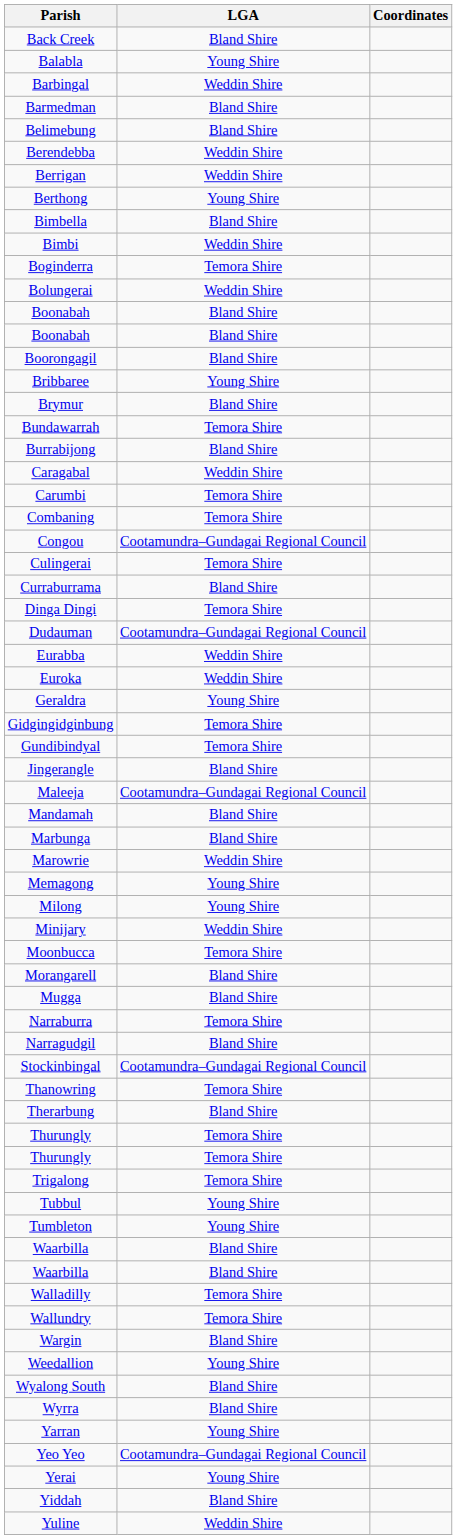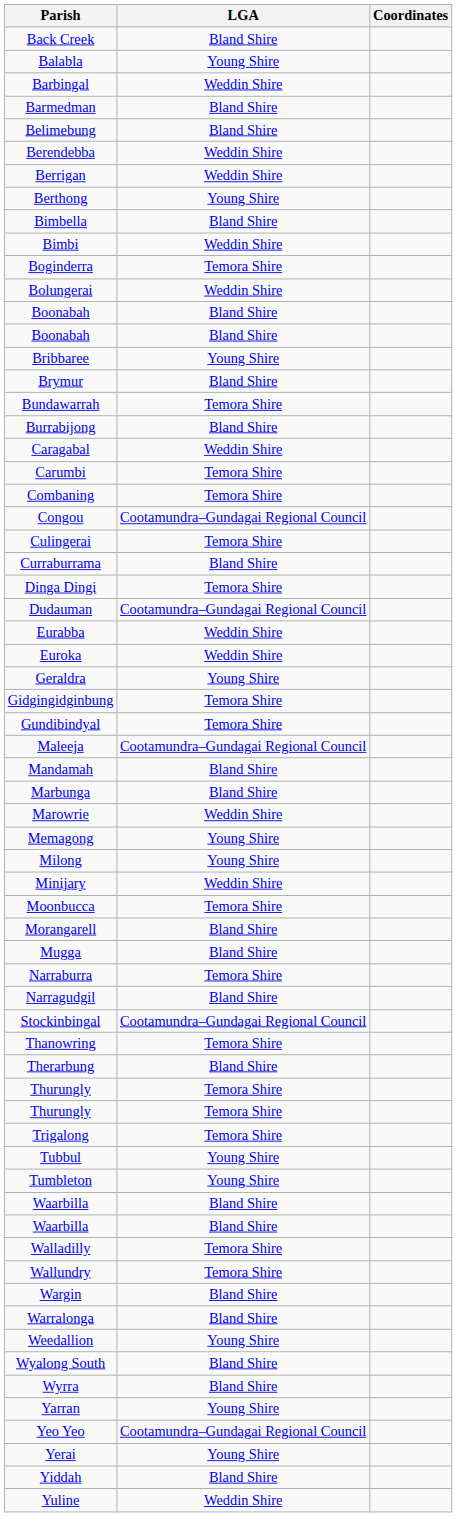- row: Boorongagil | Bland Shire
- row: Jingerangle | Bland Shire
+ row: Warralonga | Bland Shire
